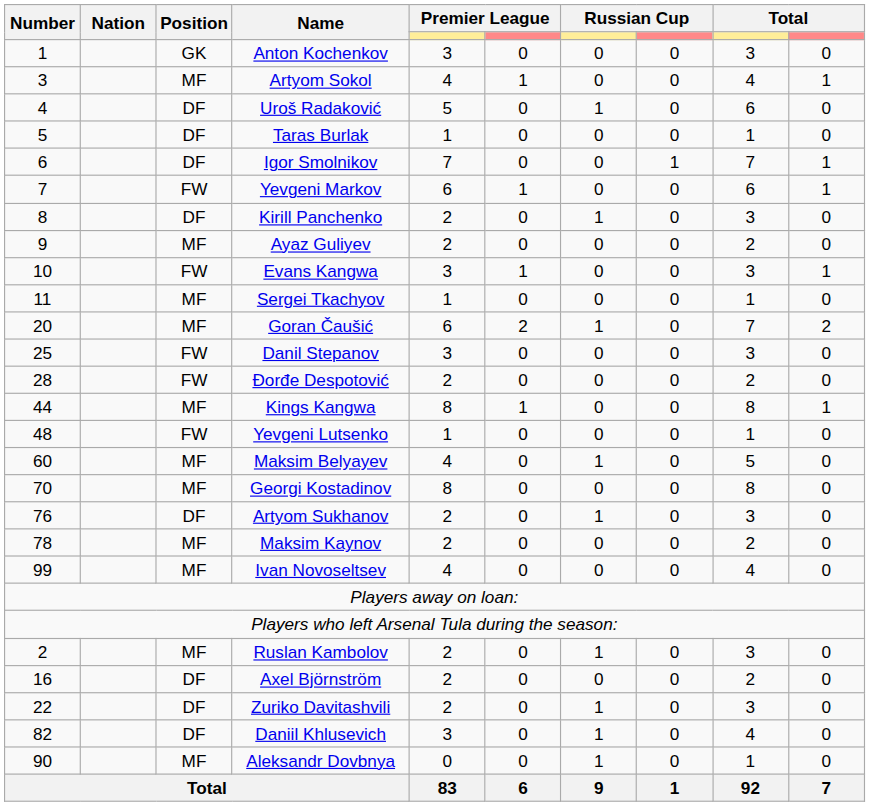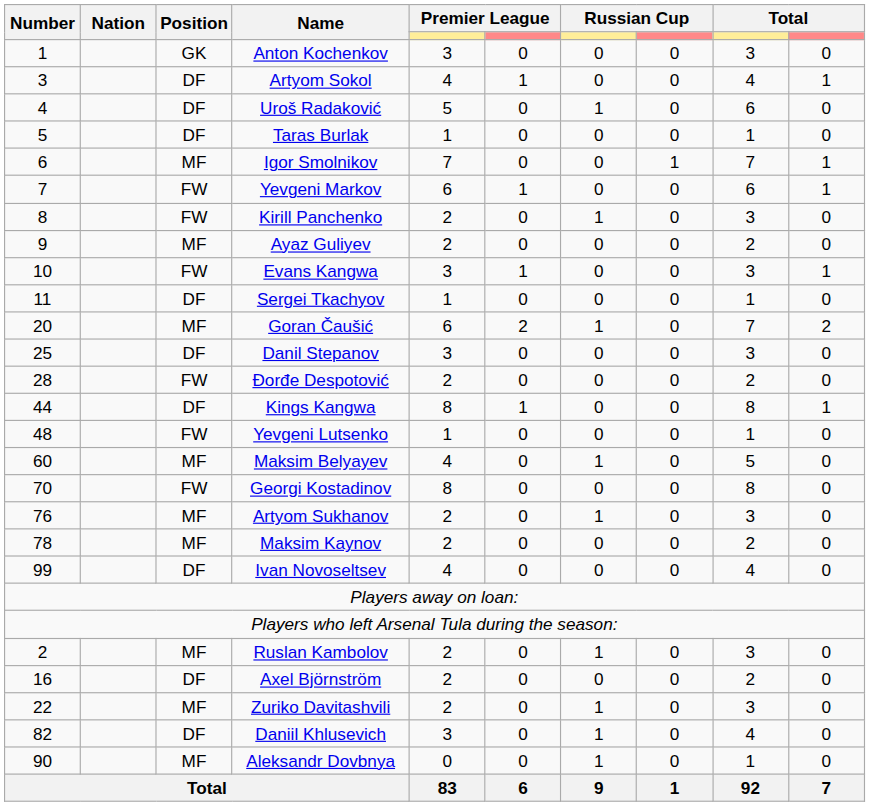Artyom Sokol | Position: MF -> DF
Igor Smolnikov | Position: DF -> MF
Kirill Panchenko | Position: DF -> FW
Sergei Tkachyov | Position: MF -> DF
Danil Stepanov | Position: FW -> DF
Kings Kangwa | Position: MF -> DF
Georgi Kostadinov | Position: MF -> FW
Artyom Sukhanov | Position: DF -> MF
Ivan Novoseltsev | Position: MF -> DF
Zuriko Davitashvili | Position: DF -> MF
